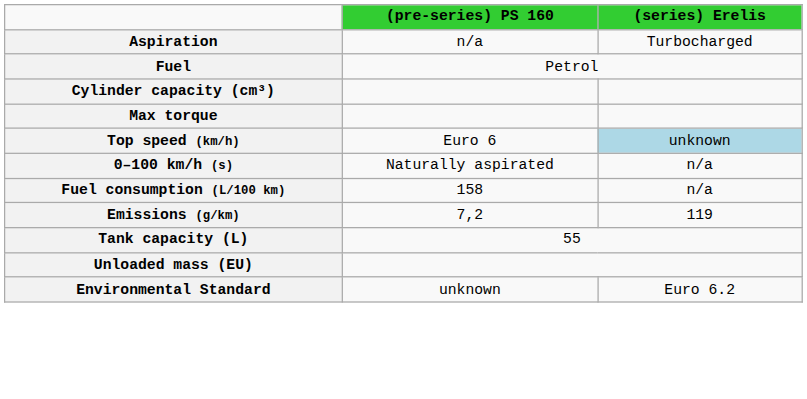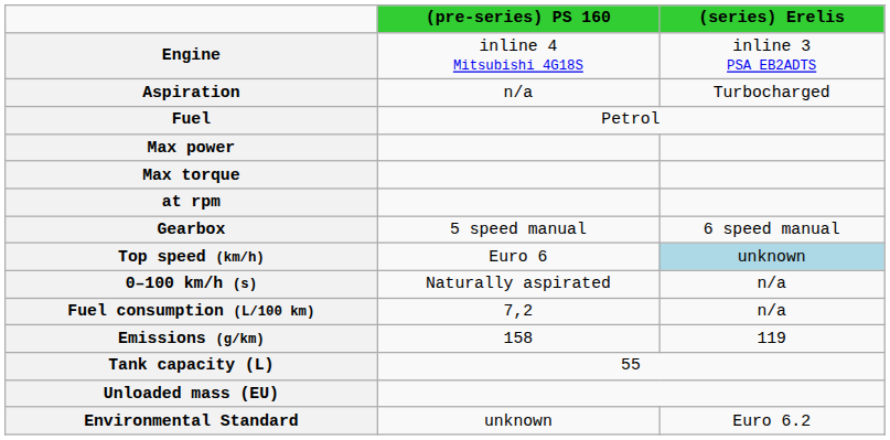+ row: Engine | inline 4 Mitsubishi 4G18S | inline 3 PSA EB2ADTS
- row: Cylinder capacity (cm³)
+ row: Max power
+ row: at rpm
+ row: Gearbox | 5 speed manual | 6 speed manual
Fuel consumption (L/100 km) | (pre-series) PS 160: 158 -> 7,2
Emissions (g/km) | (pre-series) PS 160: 7,2 -> 158
